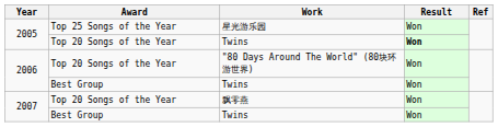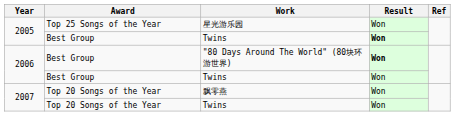2005 / Twins | Award: Top 20 Songs of the Year -> Best Group
"80 Days Around The World" (80块环游世界) | Award: Top 20 Songs of the Year -> Best Group
"80 Days Around The World" (80块环游世界) | Result: normal -> bold
2007 / Twins | Award: Best Group -> Top 20 Songs of the Year
